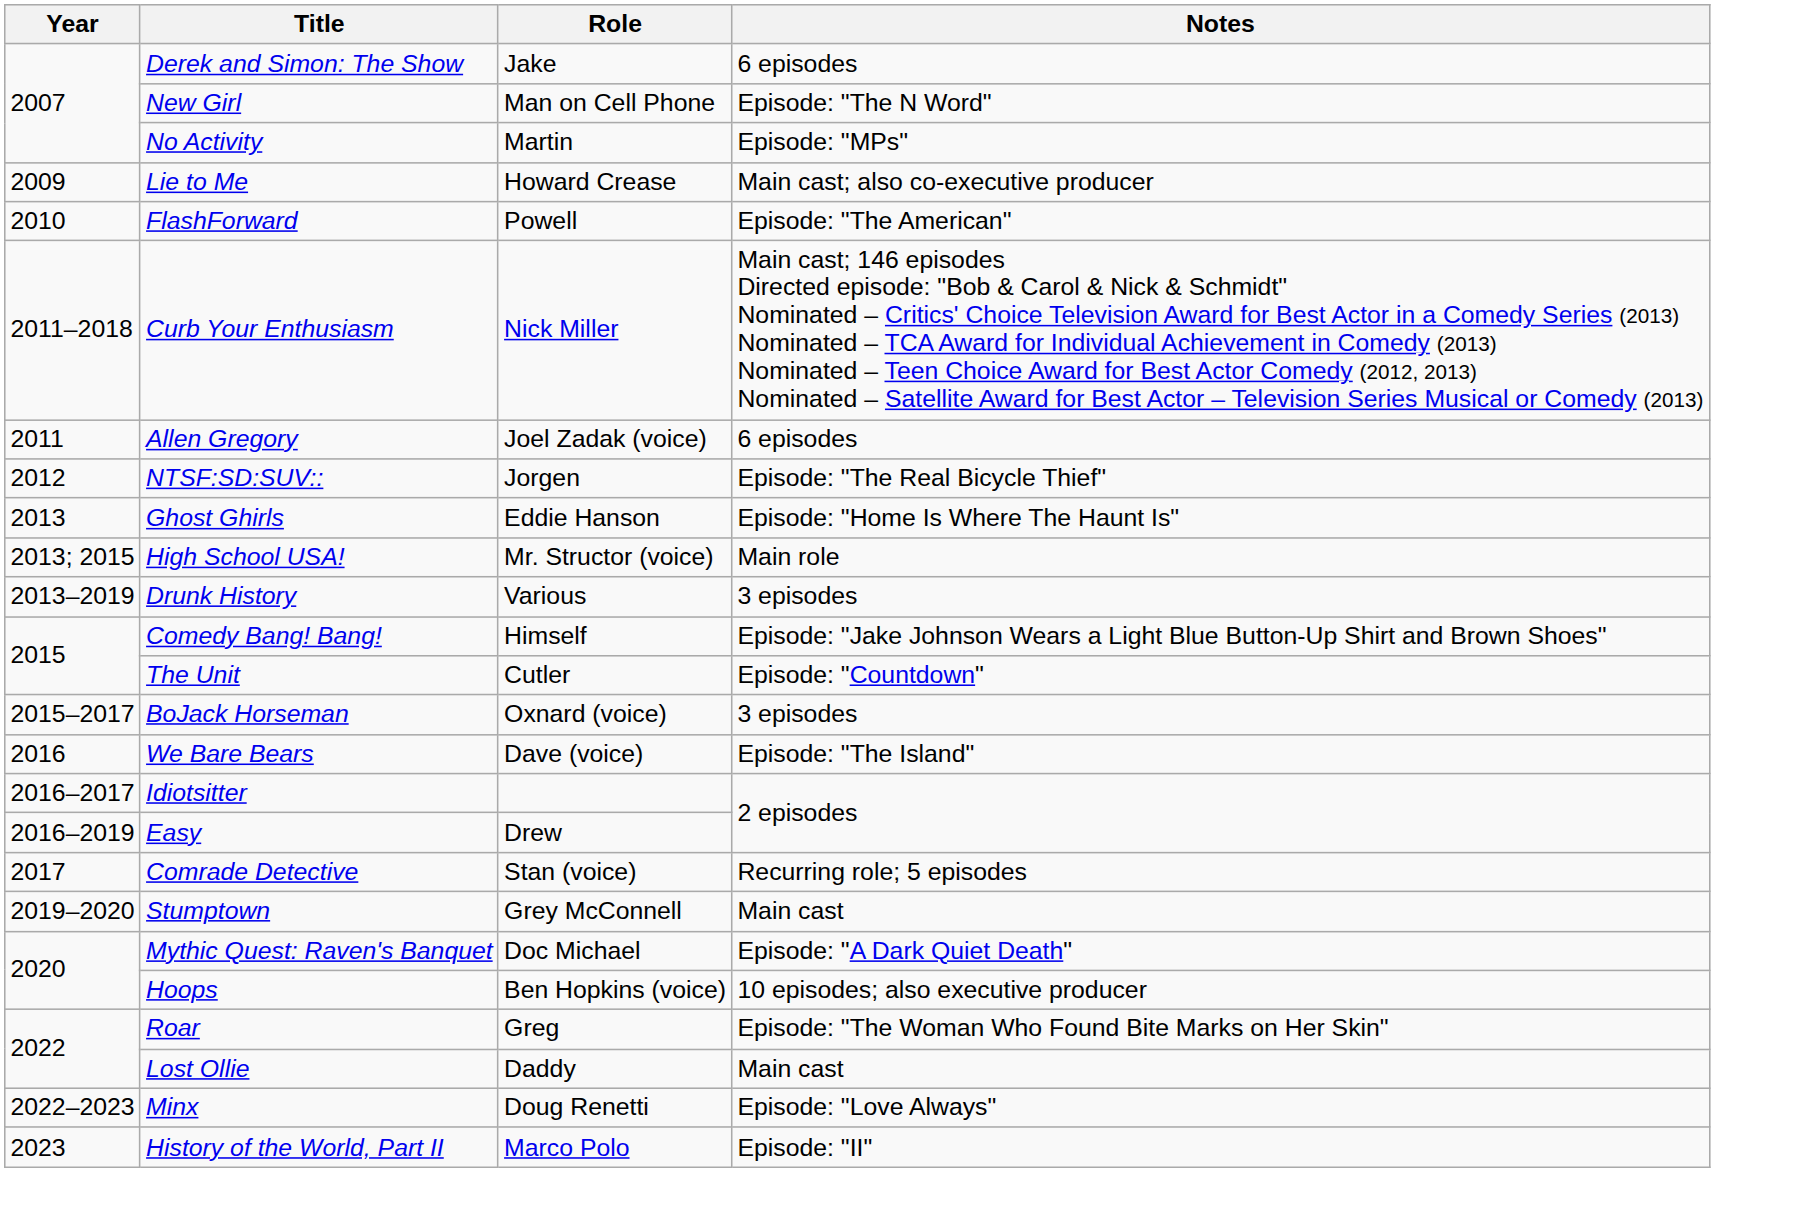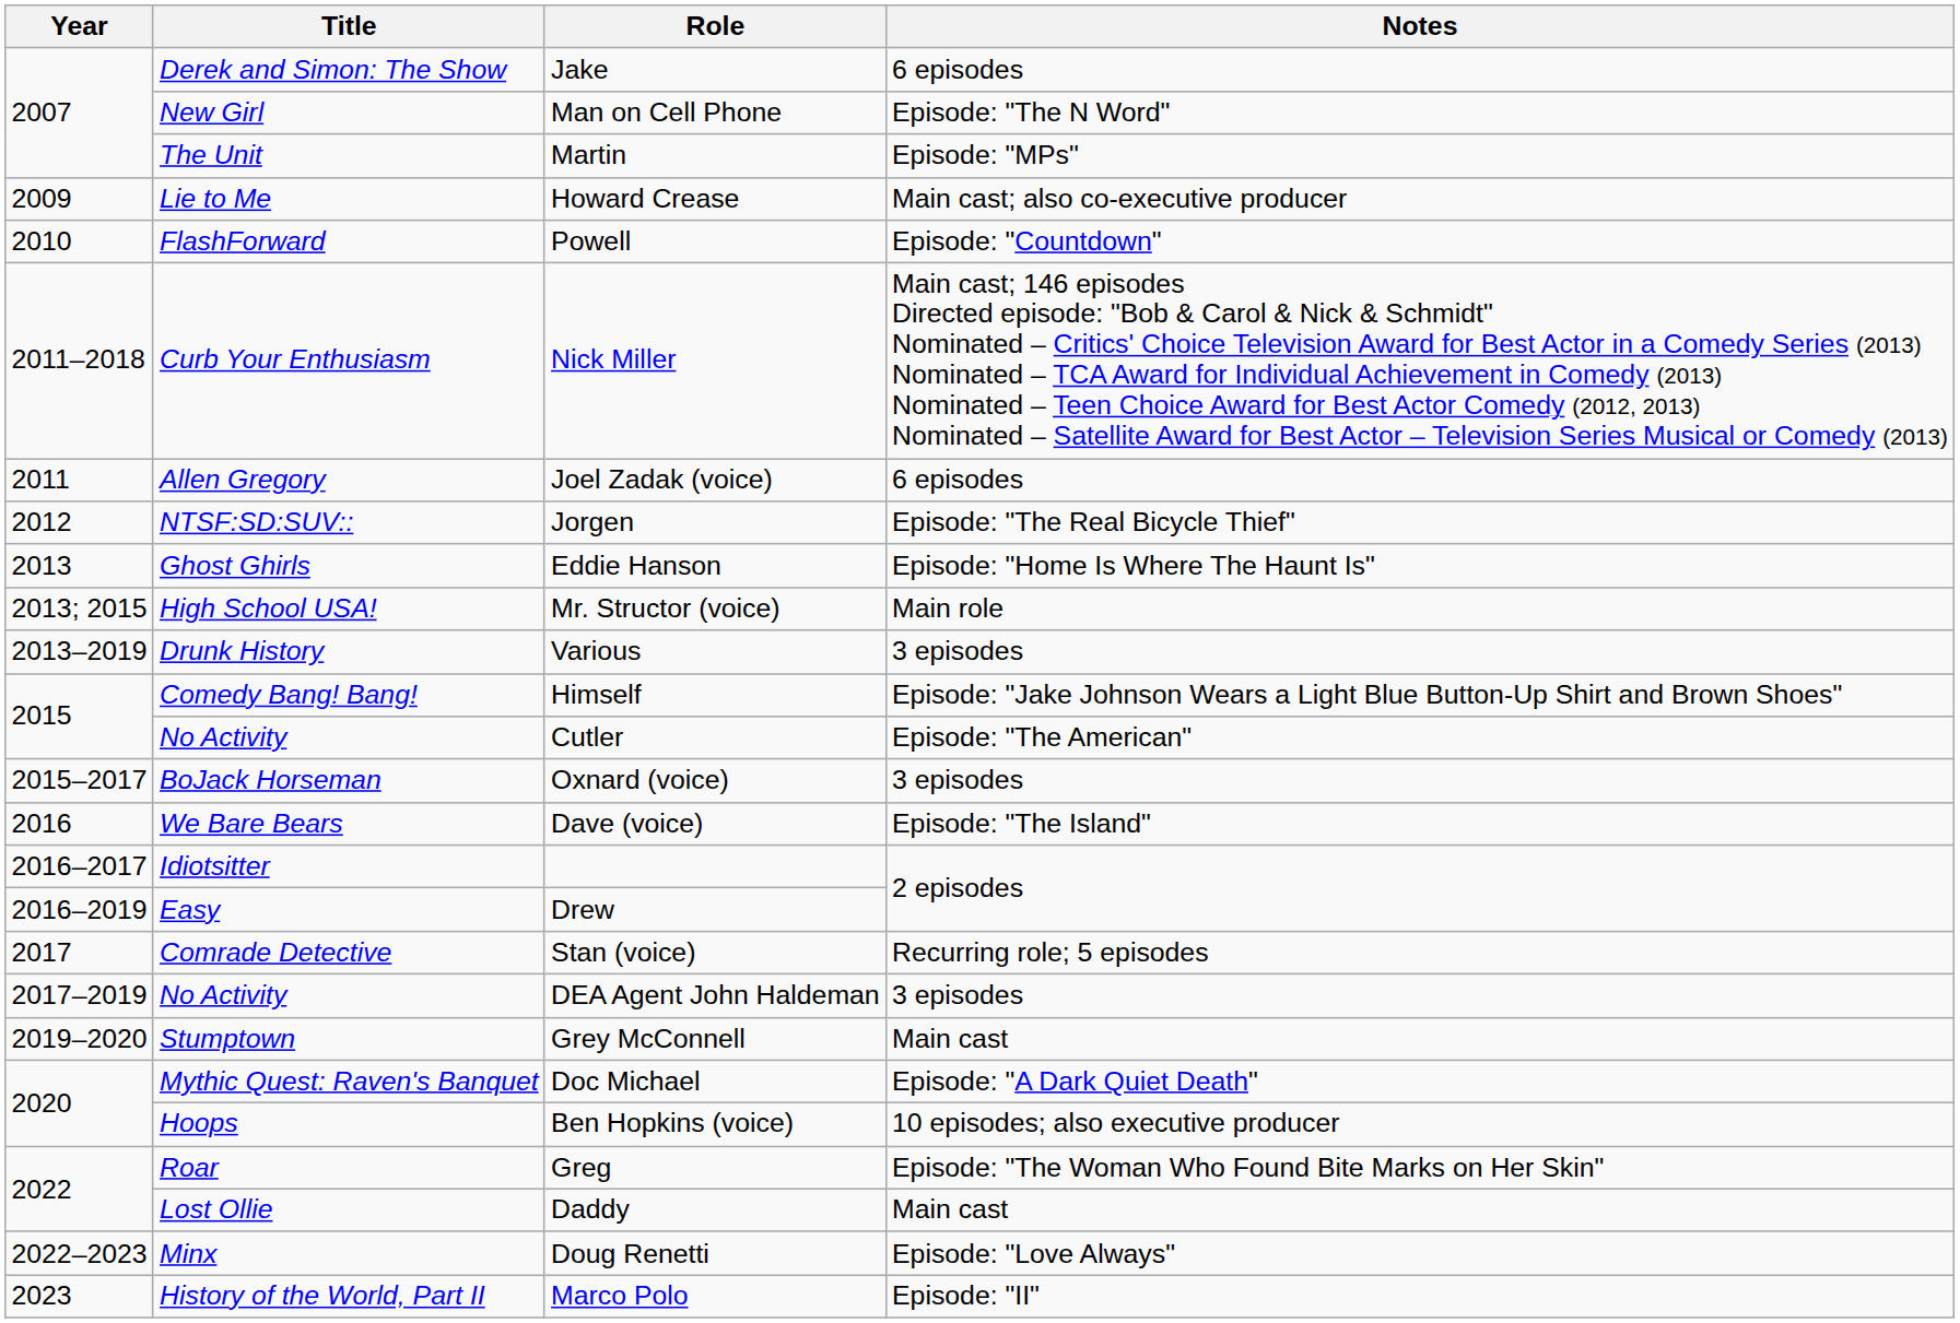Martin | Title: No Activity -> The Unit
Powell | Notes: Episode: "The American" -> Episode: "Countdown"
Cutler | Title: The Unit -> No Activity
Cutler | Notes: Episode: "Countdown" -> Episode: "The American"
+ row: 2017–2019 | No Activity | DEA Agent John Haldeman | 3 episodes
